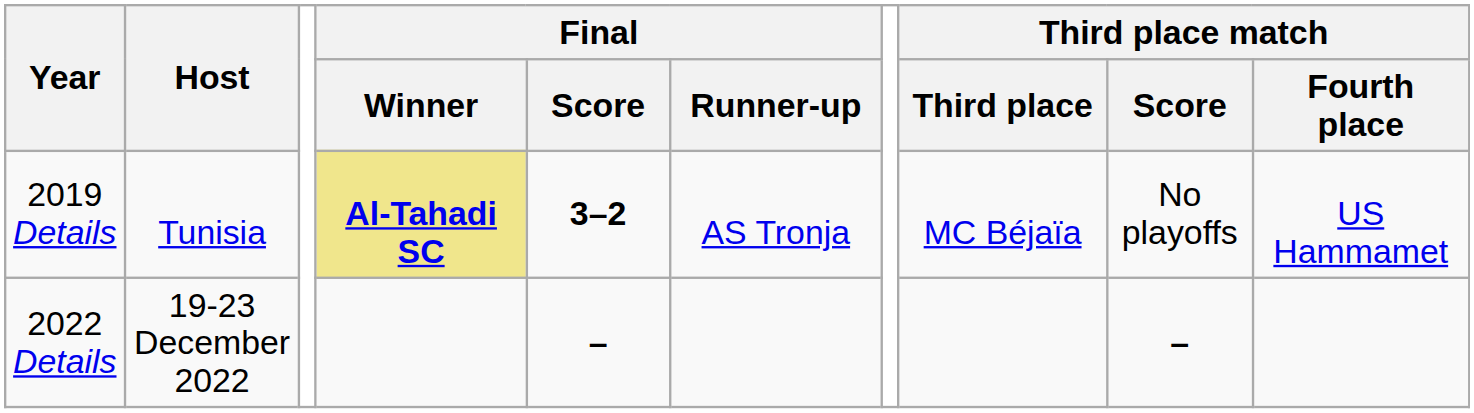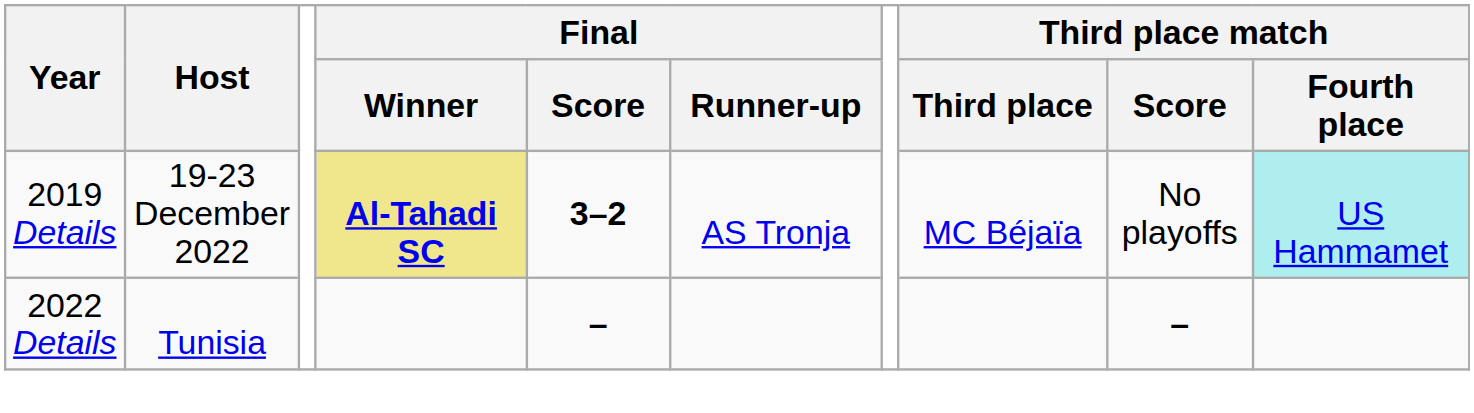2019 Details | Host: Tunisia -> 19-23 December 2022
2019 Details | Third place match / Fourth place: no background -> paleturquoise background
2022 Details | Host: 19-23 December 2022 -> Tunisia
